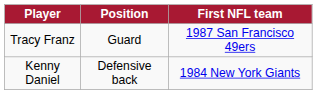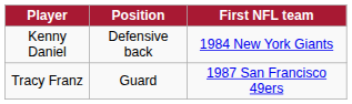rows swapped: Kenny Daniel <-> Tracy Franz
